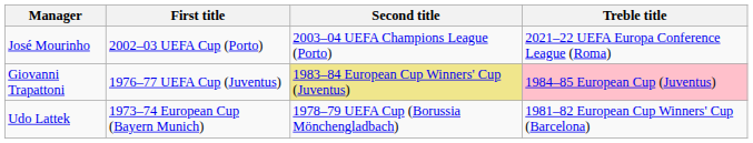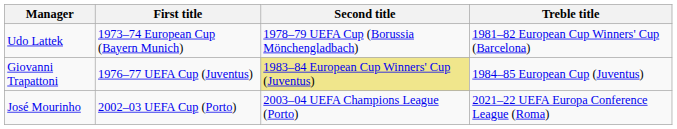rows swapped: Udo Lattek <-> José Mourinho
Giovanni Trapattoni | Treble title: pink background -> no background
